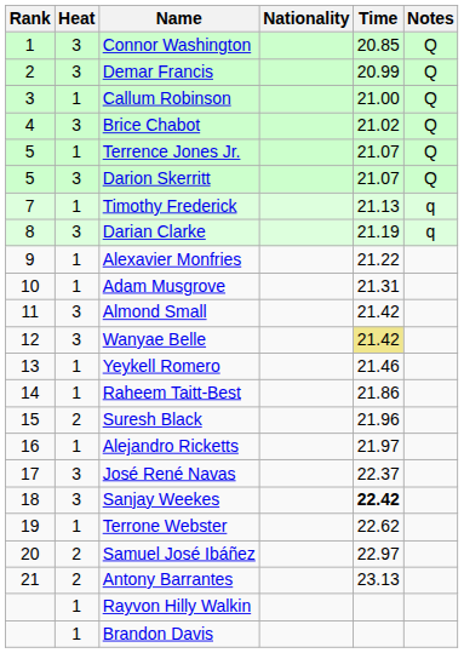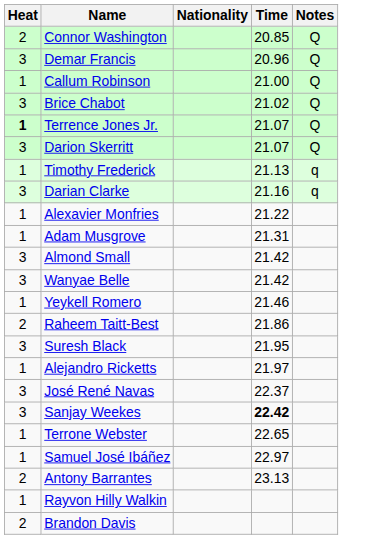- column: Rank | 1 | 2 | 3 | 4 | 5 | 5 | 7 | 8 | 9 | 10 | 11 | 12 | 13 | 14 | 15 | 16 | 17 | 18 | 19 | 20 | 21
Connor Washington | Heat: 3 -> 2
Demar Francis | Time: 20.99 -> 20.96
Terrence Jones Jr. | Heat: normal -> bold
Darian Clarke | Time: 21.19 -> 21.16
Wanyae Belle | Time: khaki background -> no background
Raheem Taitt-Best | Heat: 1 -> 2
Suresh Black | Heat: 2 -> 3
Suresh Black | Time: 21.96 -> 21.95
Terrone Webster | Time: 22.62 -> 22.65
Samuel José Ibáñez | Heat: 2 -> 1
Brandon Davis | Heat: 1 -> 2
